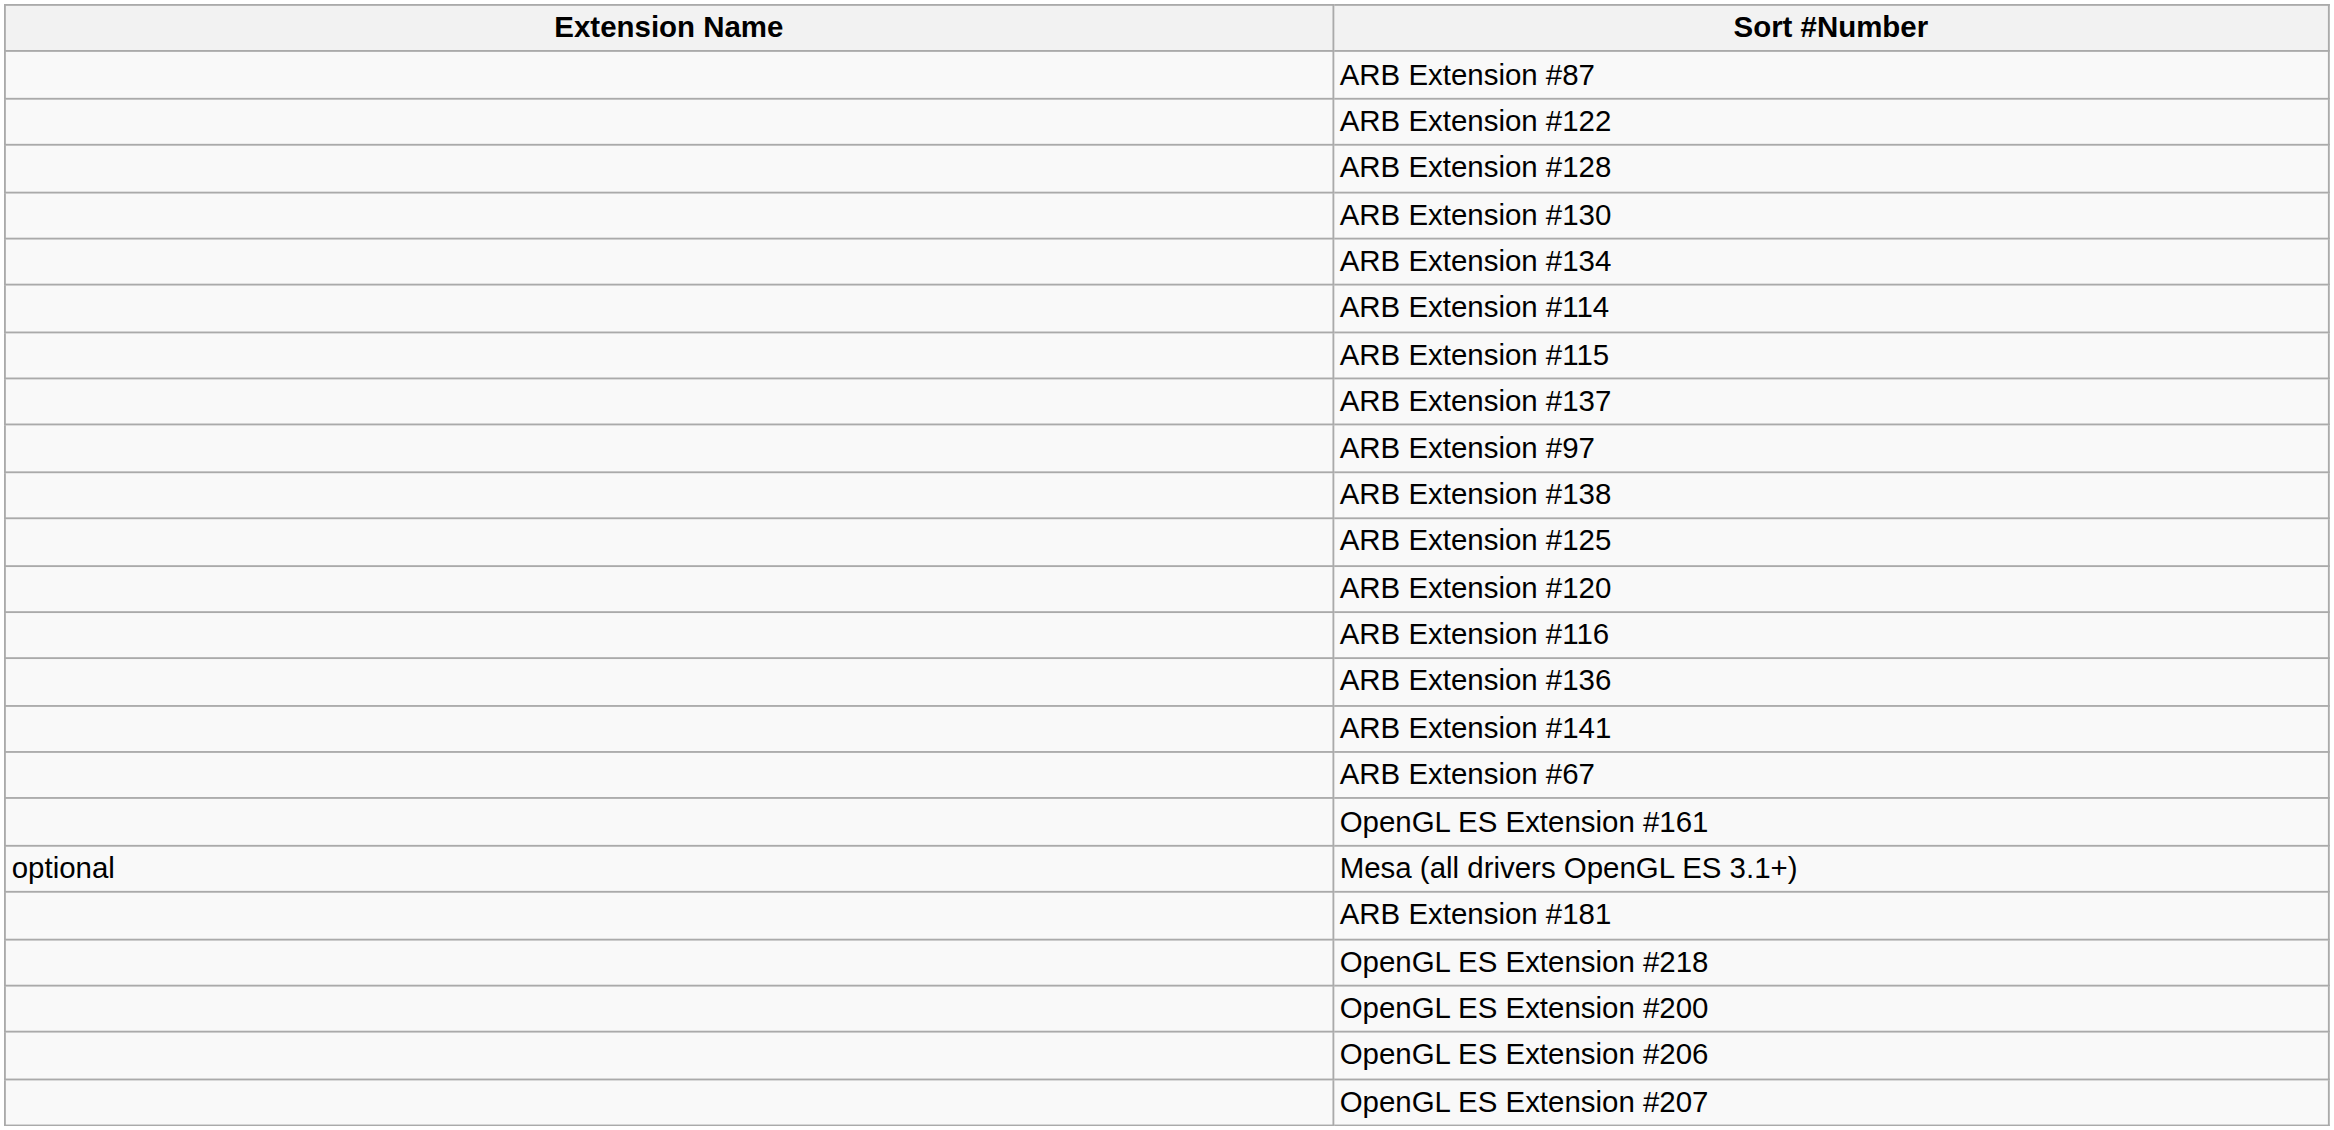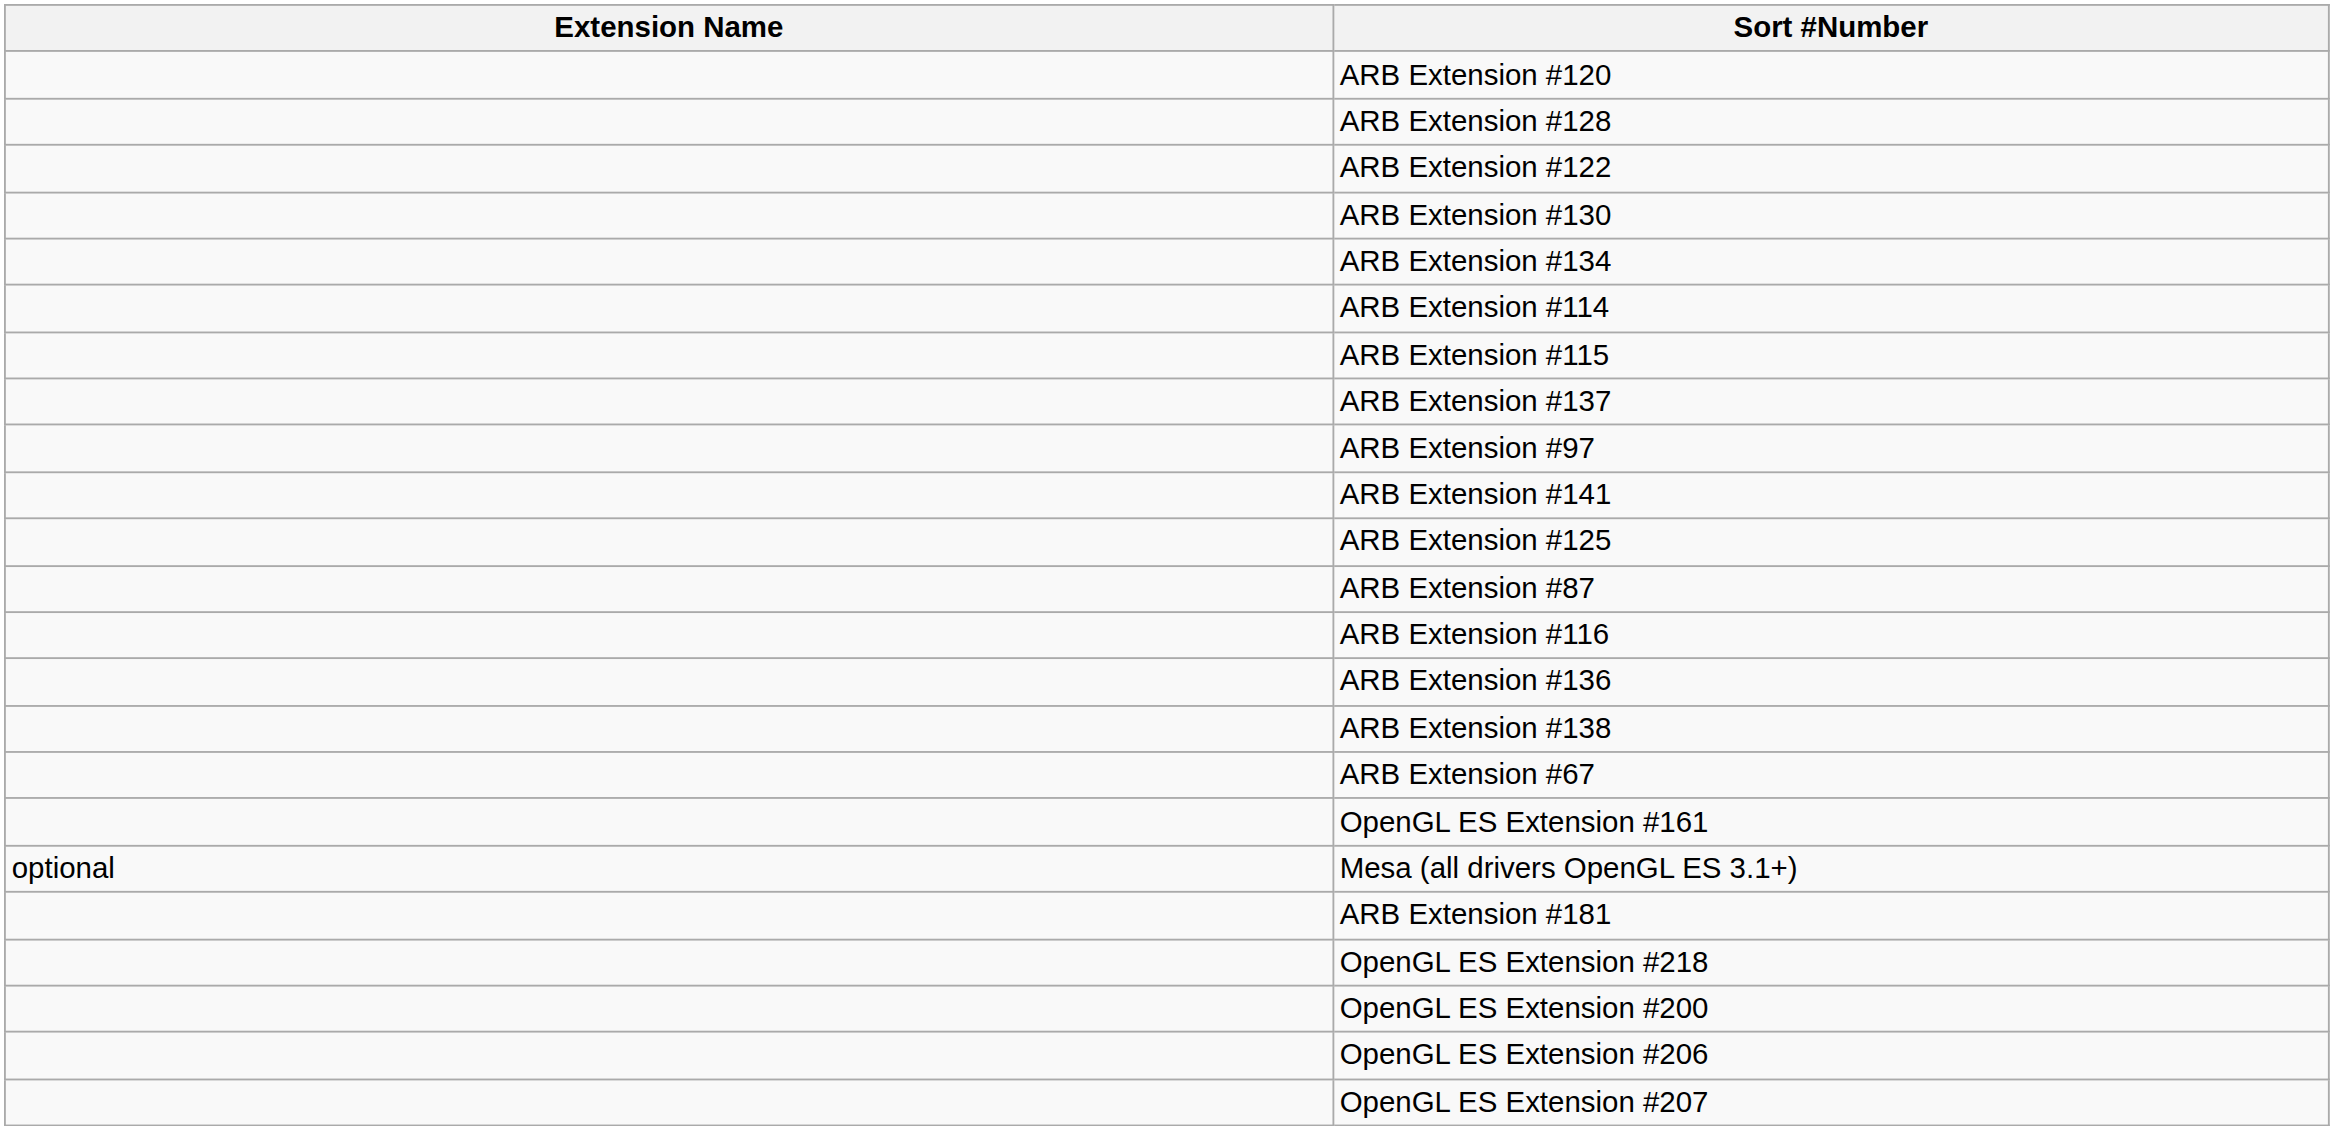rows swapped: ARB Extension #120 <-> ARB Extension #87
rows swapped: ARB Extension #122 <-> ARB Extension #128
rows swapped: ARB Extension #138 <-> ARB Extension #141
